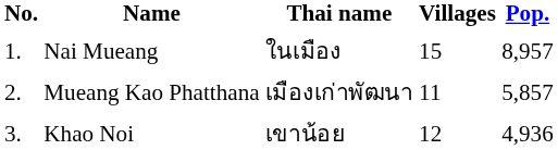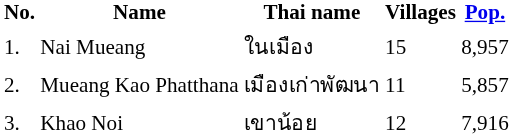Khao Noi | Pop.: 4,936 -> 7,916
